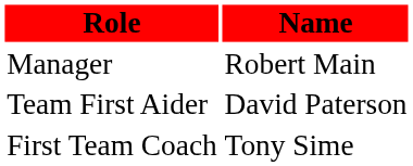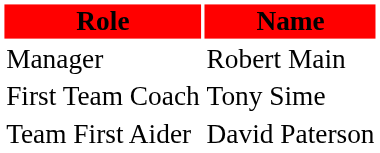rows swapped: First Team Coach <-> Team First Aider
